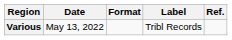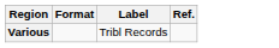- column: Date | May 13, 2022
